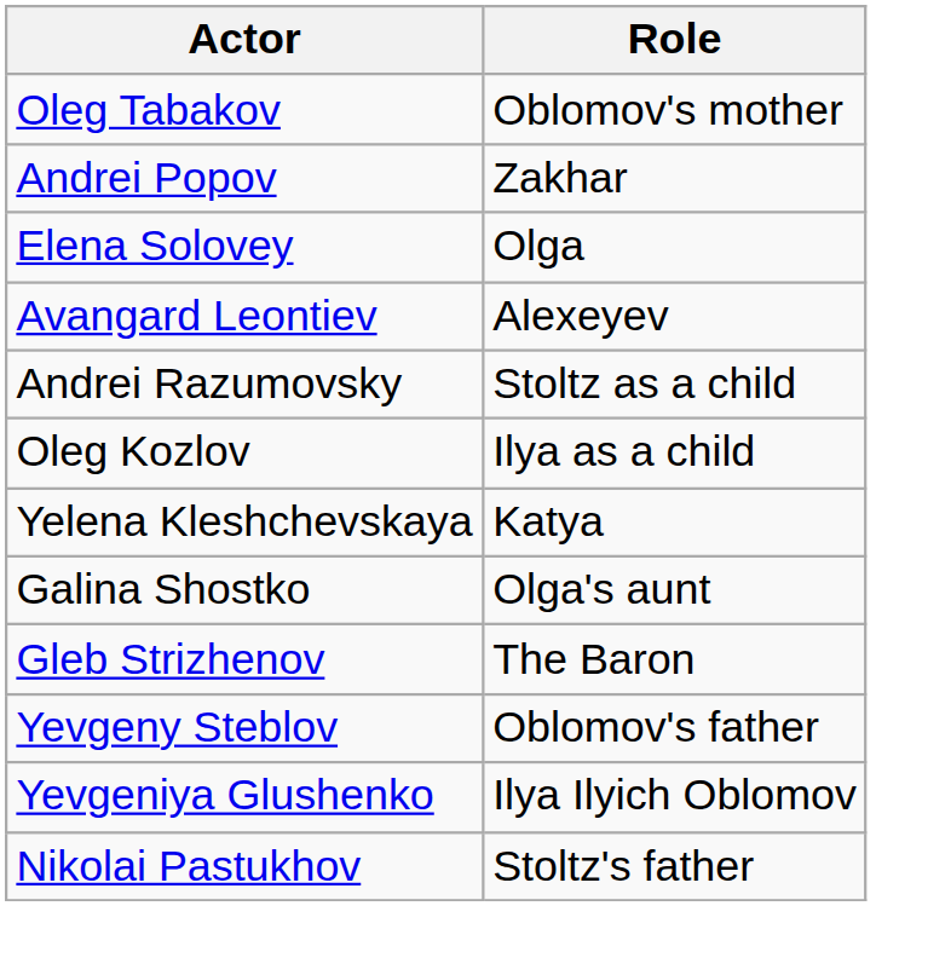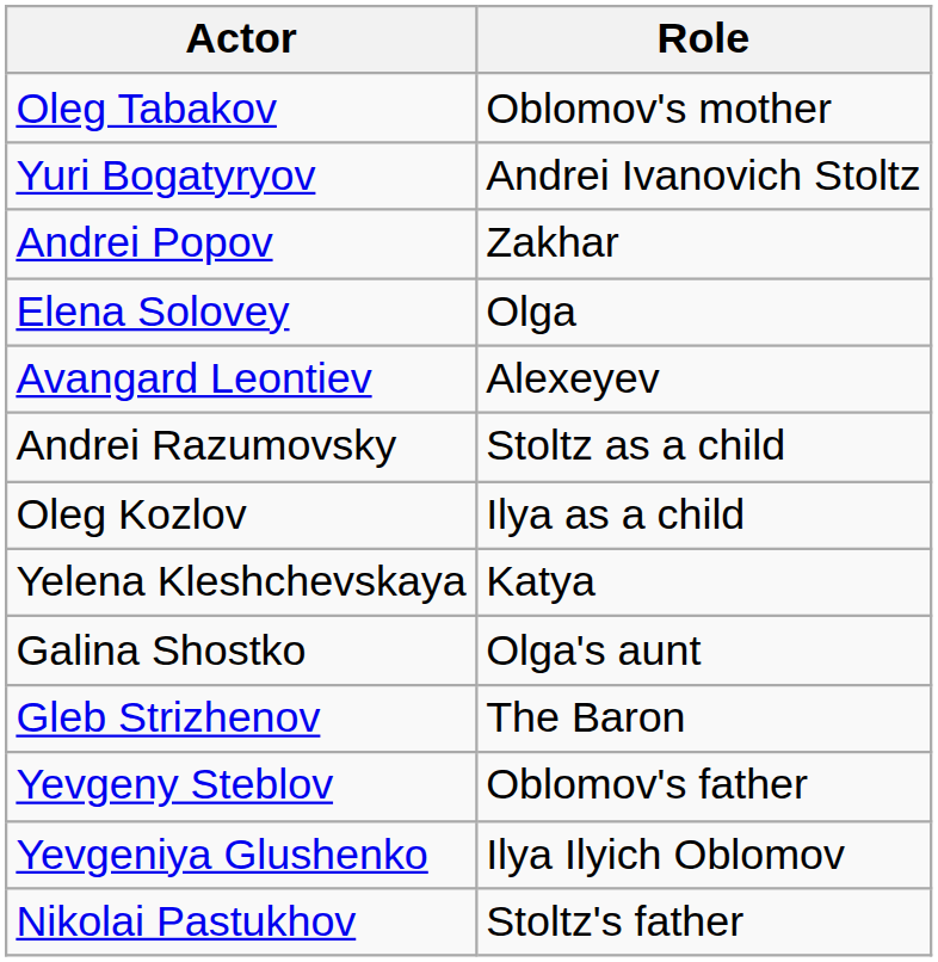+ row: Yuri Bogatyryov | Andrei Ivanovich Stoltz
